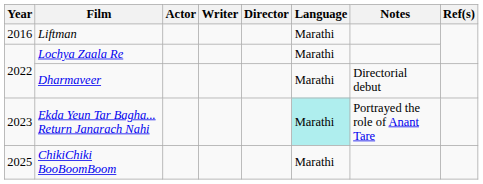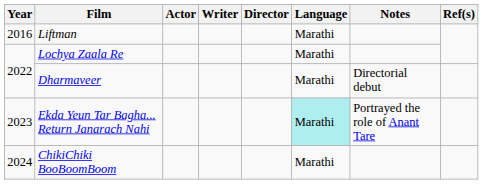ChikiChiki BooBoomBoom | Year: 2025 -> 2024
